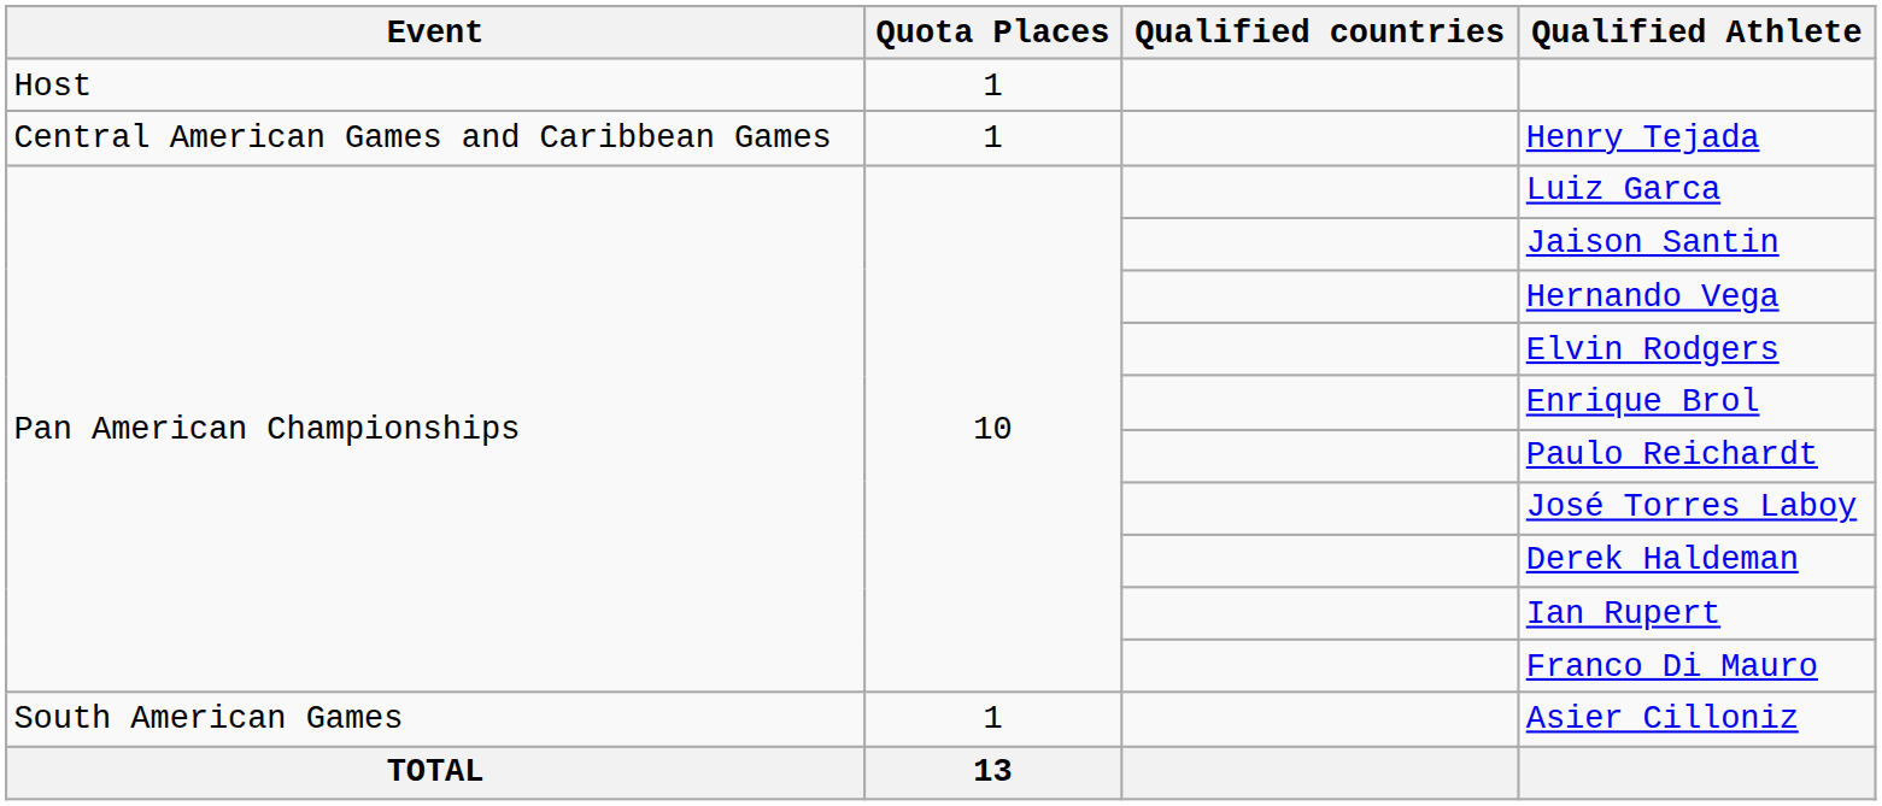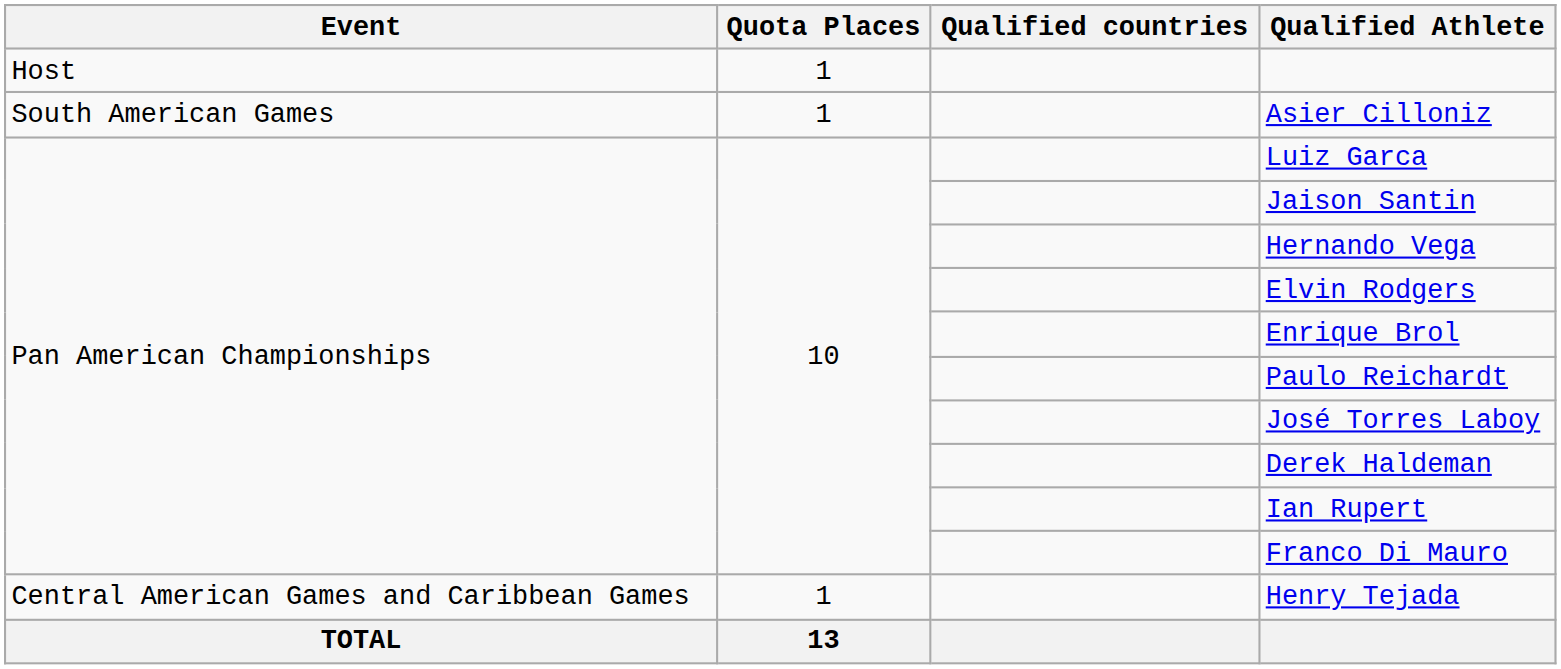rows swapped: Asier Cilloniz <-> Henry Tejada
